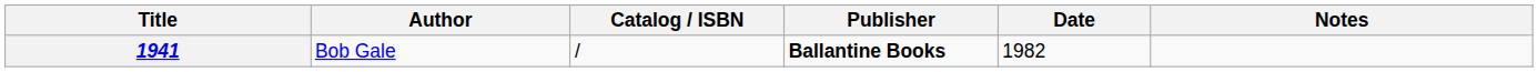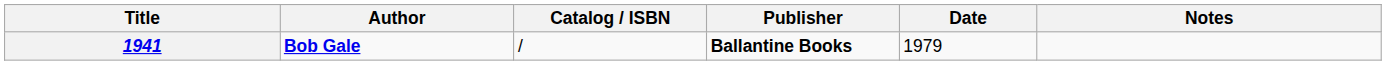1941 | Author: normal -> bold
1941 | Date: 1982 -> 1979
